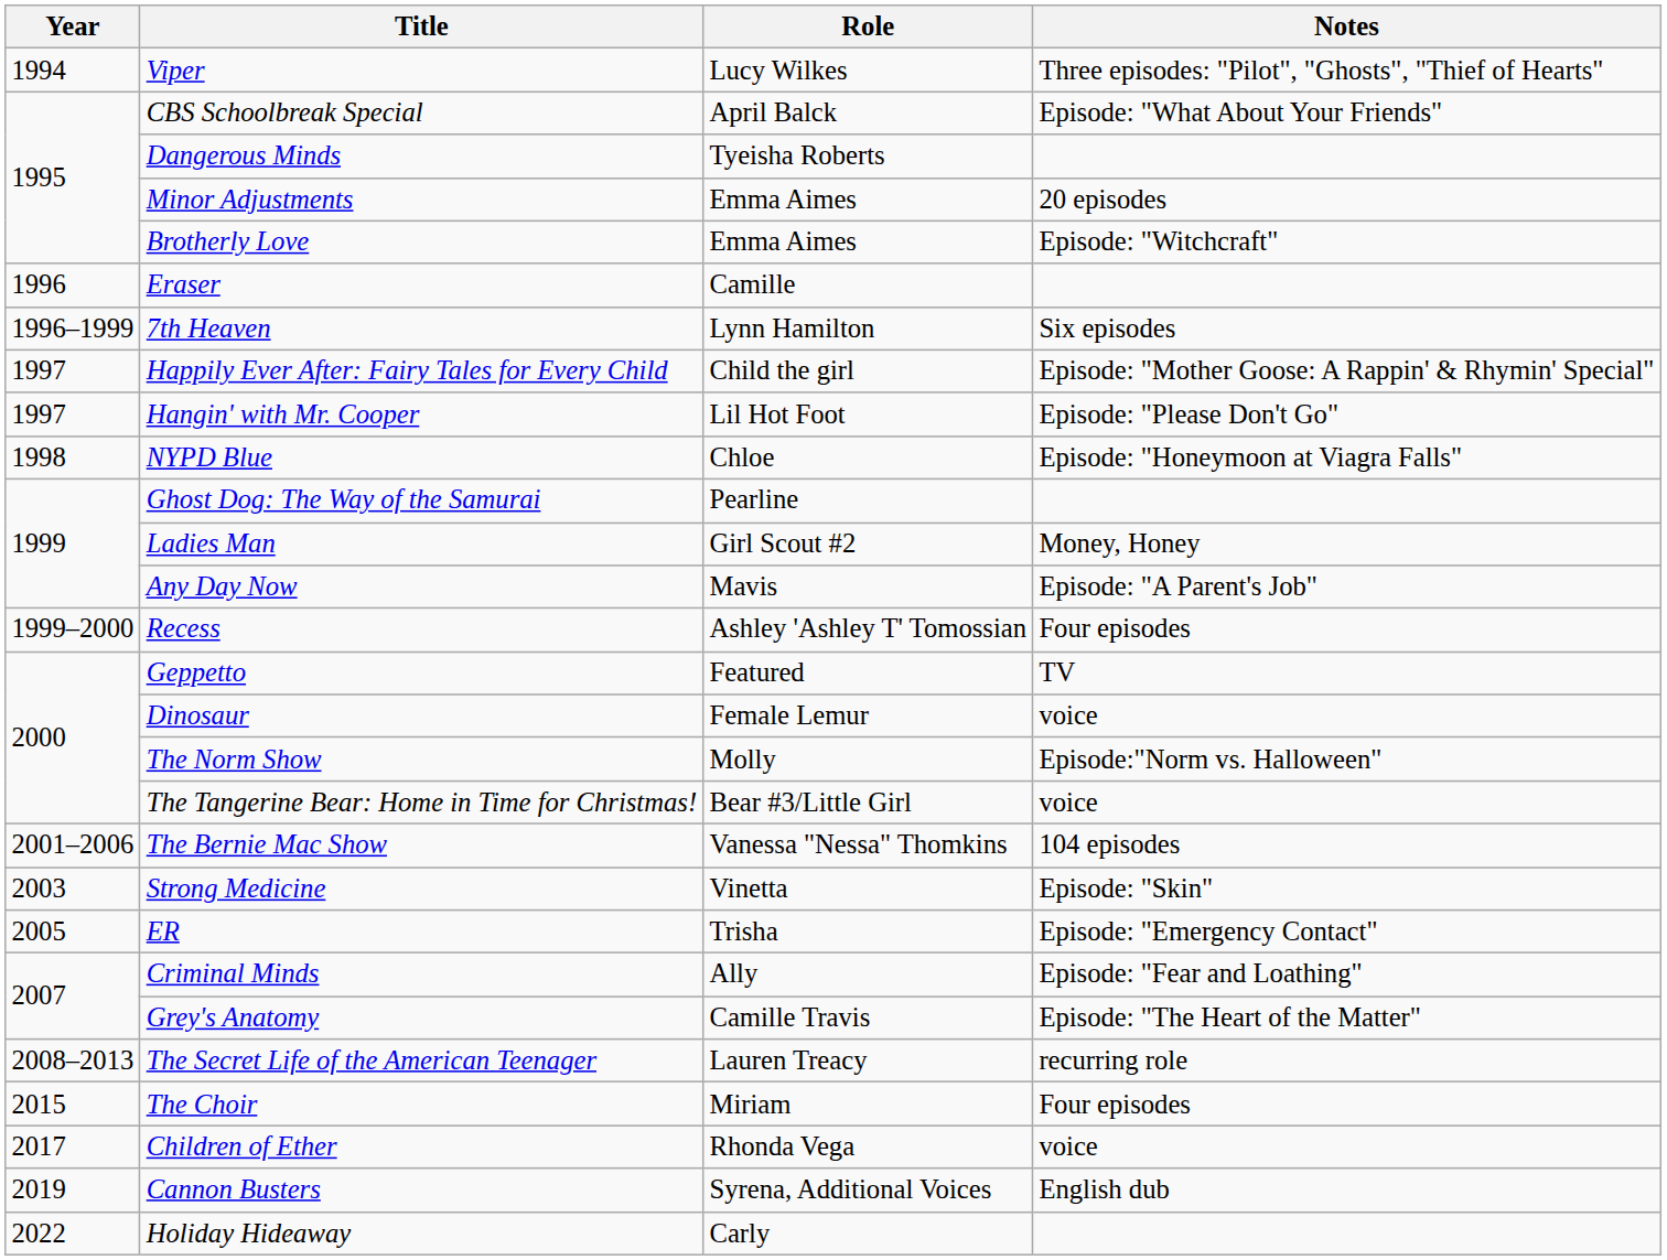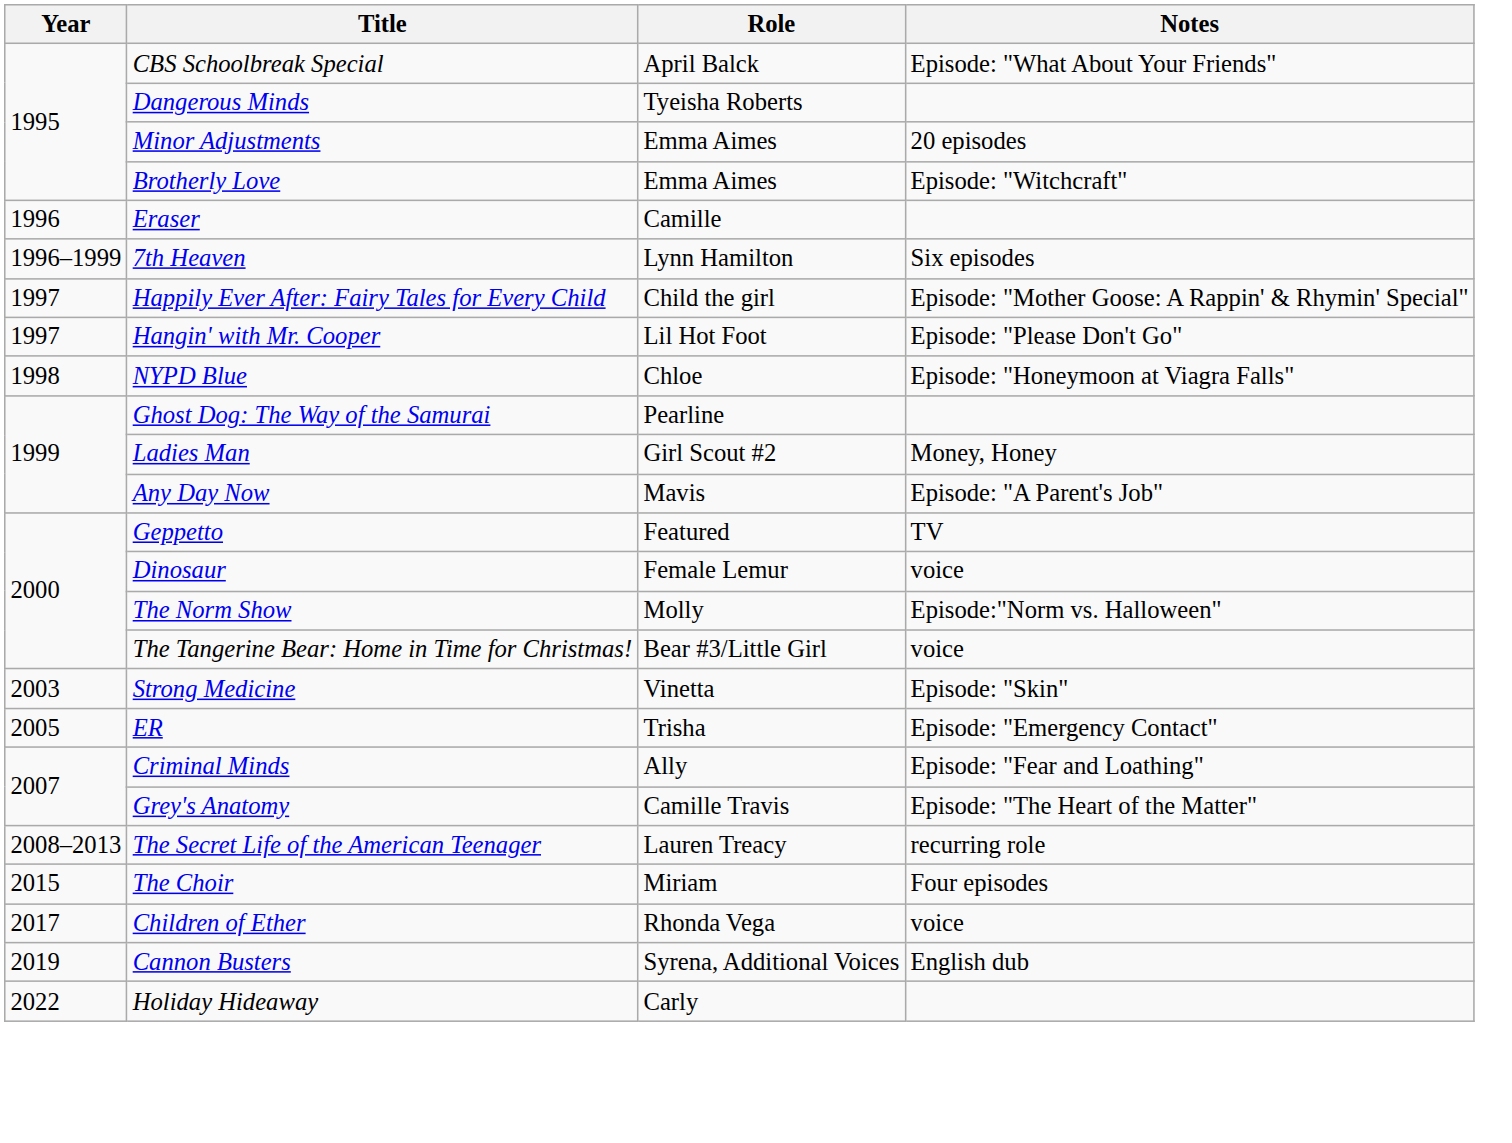- row: 1994 | Viper | Lucy Wilkes | Three episodes: "Pilot", "Ghosts", "Thief of Hearts"
- row: 1999–2000 | Recess | Ashley 'Ashley T' Tomossian | Four episodes
- row: 2001–2006 | The Bernie Mac Show | Vanessa "Nessa" Thomkins | 104 episodes
